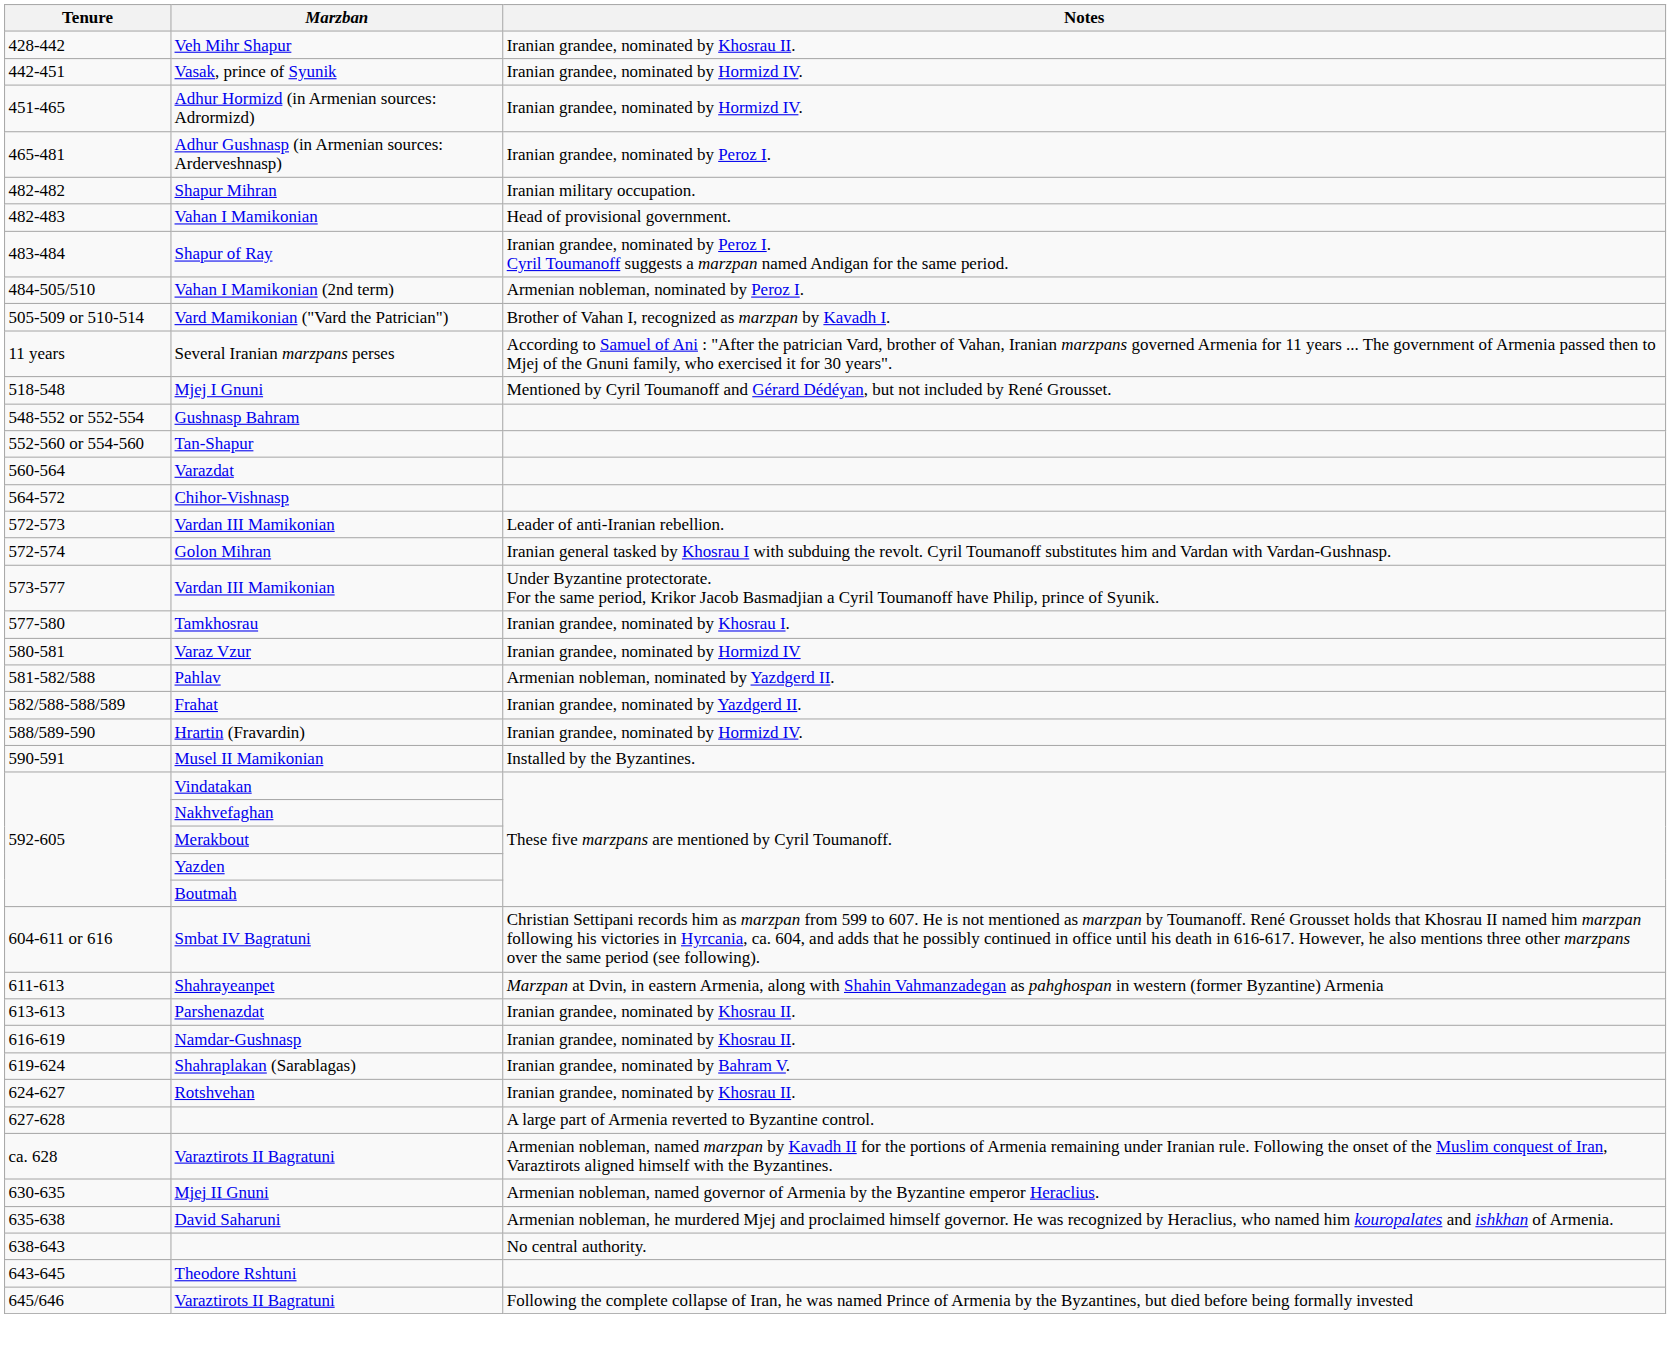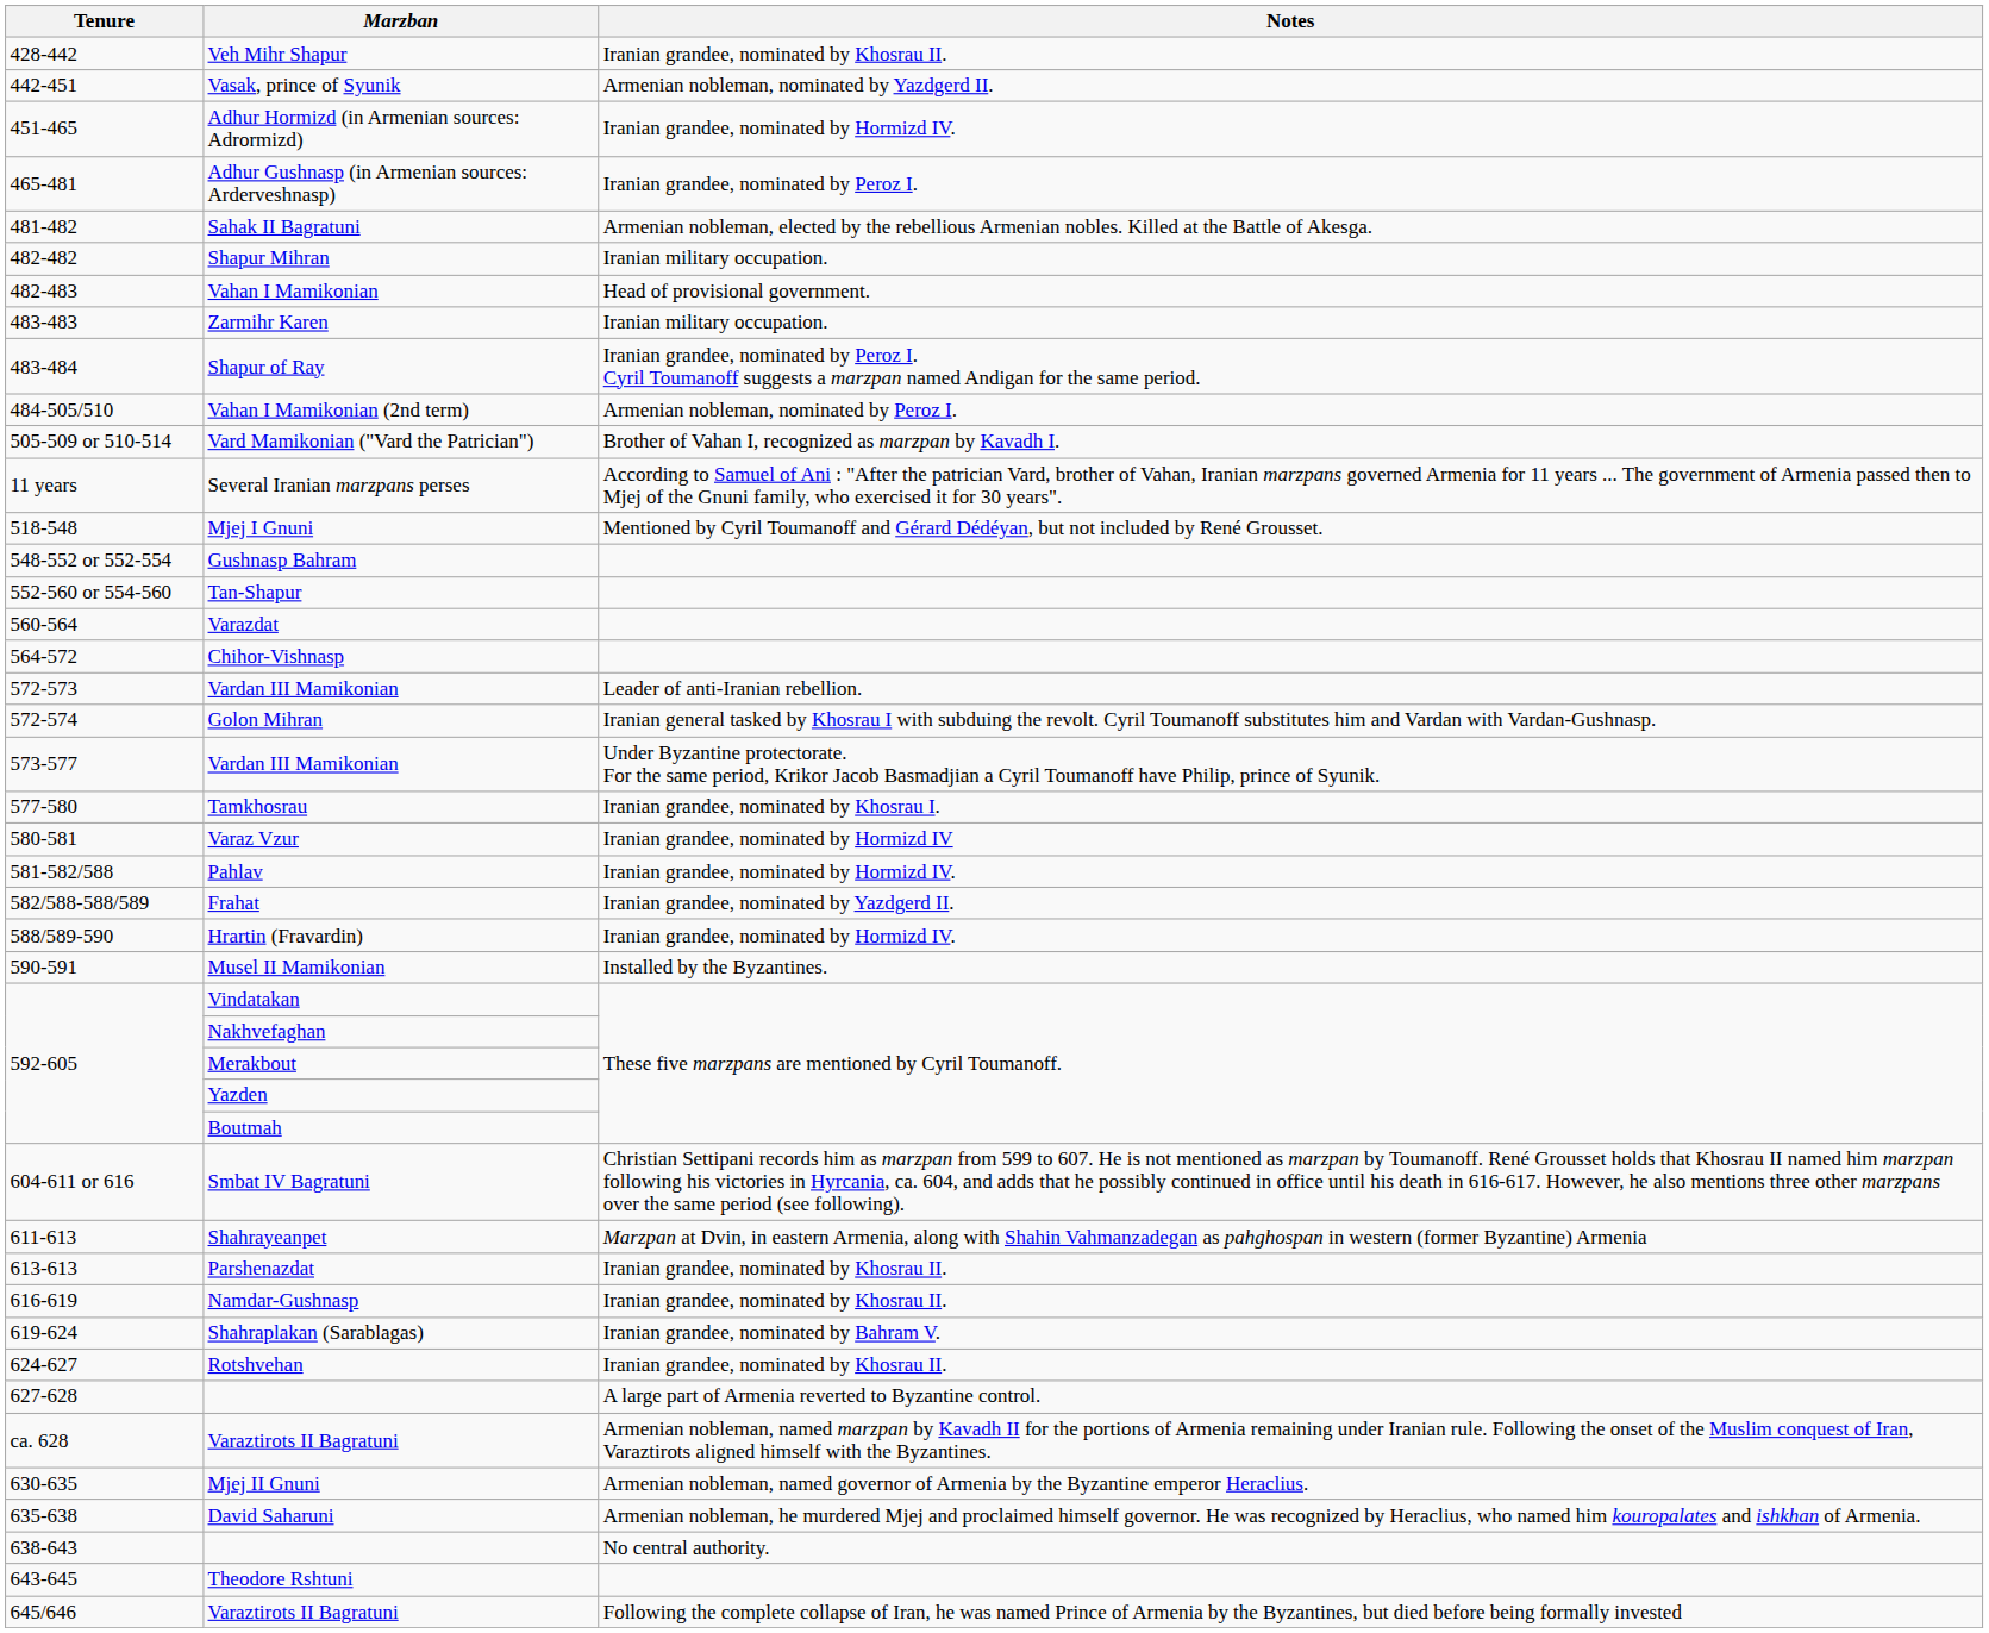Vasak, prince of Syunik | Notes: Iranian grandee, nominated by Hormizd IV. -> Armenian nobleman, nominated by Yazdgerd II.
+ row: 481-482 | Sahak II Bagratuni | Armenian nobleman, elected by the rebellious Armenian nobles. Killed at the Battle of Akesga.
+ row: 483-483 | Zarmihr Karen | Iranian military occupation.
Pahlav | Notes: Armenian nobleman, nominated by Yazdgerd II. -> Iranian grandee, nominated by Hormizd IV.
